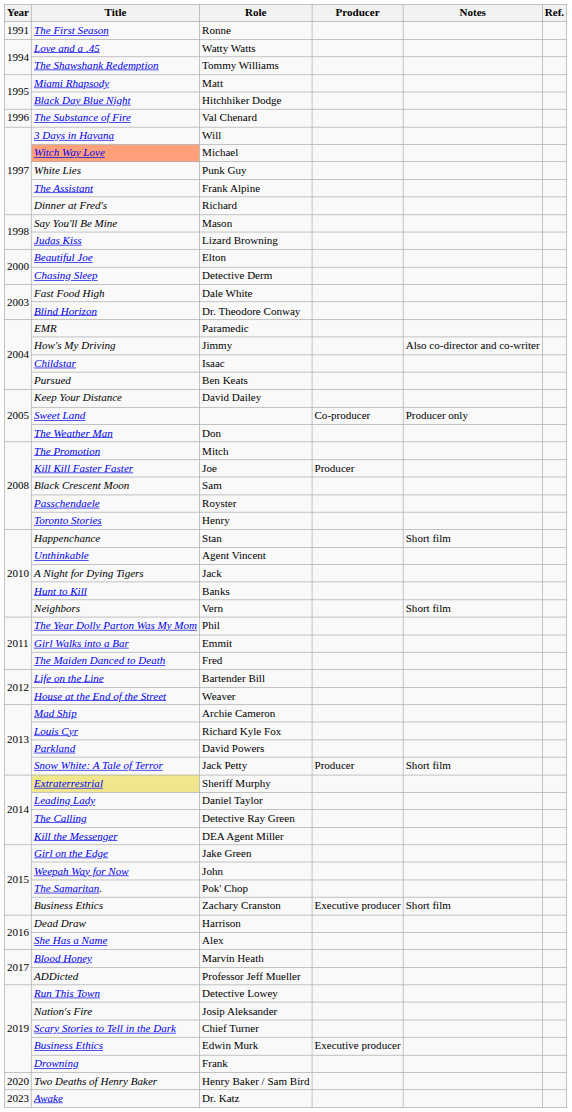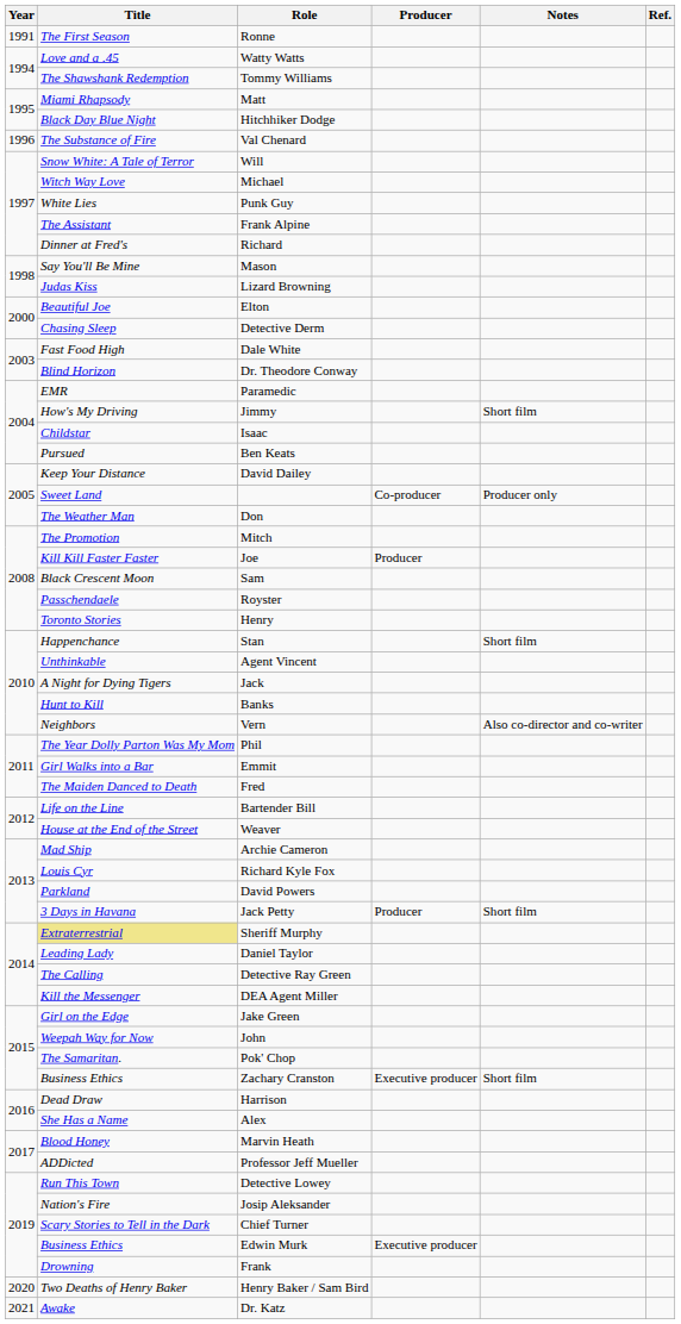Will | Title: 3 Days in Havana -> Snow White: A Tale of Terror
Michael | Title: lightsalmon background -> no background
Jimmy | Notes: Also co-director and co-writer -> Short film
Vern | Notes: Short film -> Also co-director and co-writer
Jack Petty | Title: Snow White: A Tale of Terror -> 3 Days in Havana
Dr. Katz | Year: 2023 -> 2021
